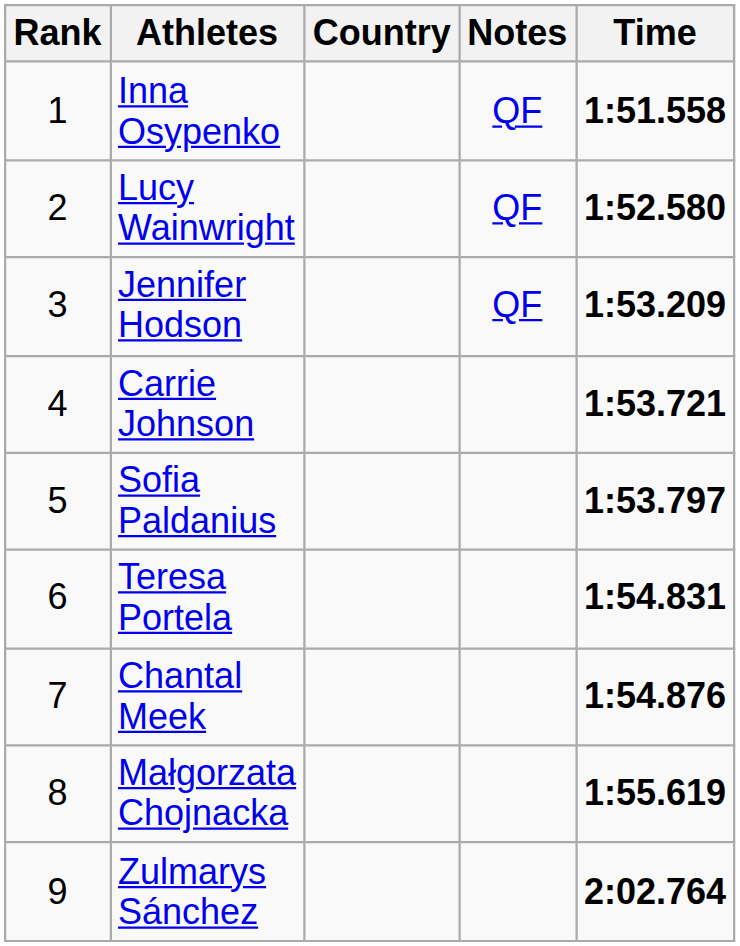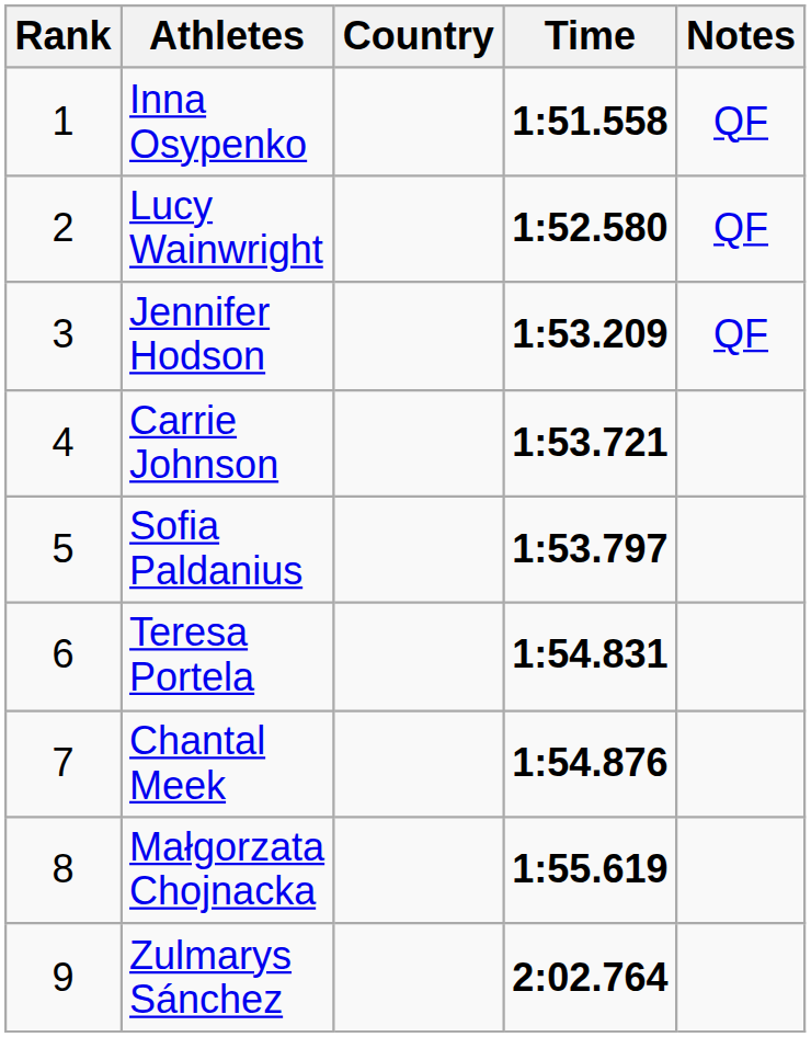columns swapped: Time <-> Notes
